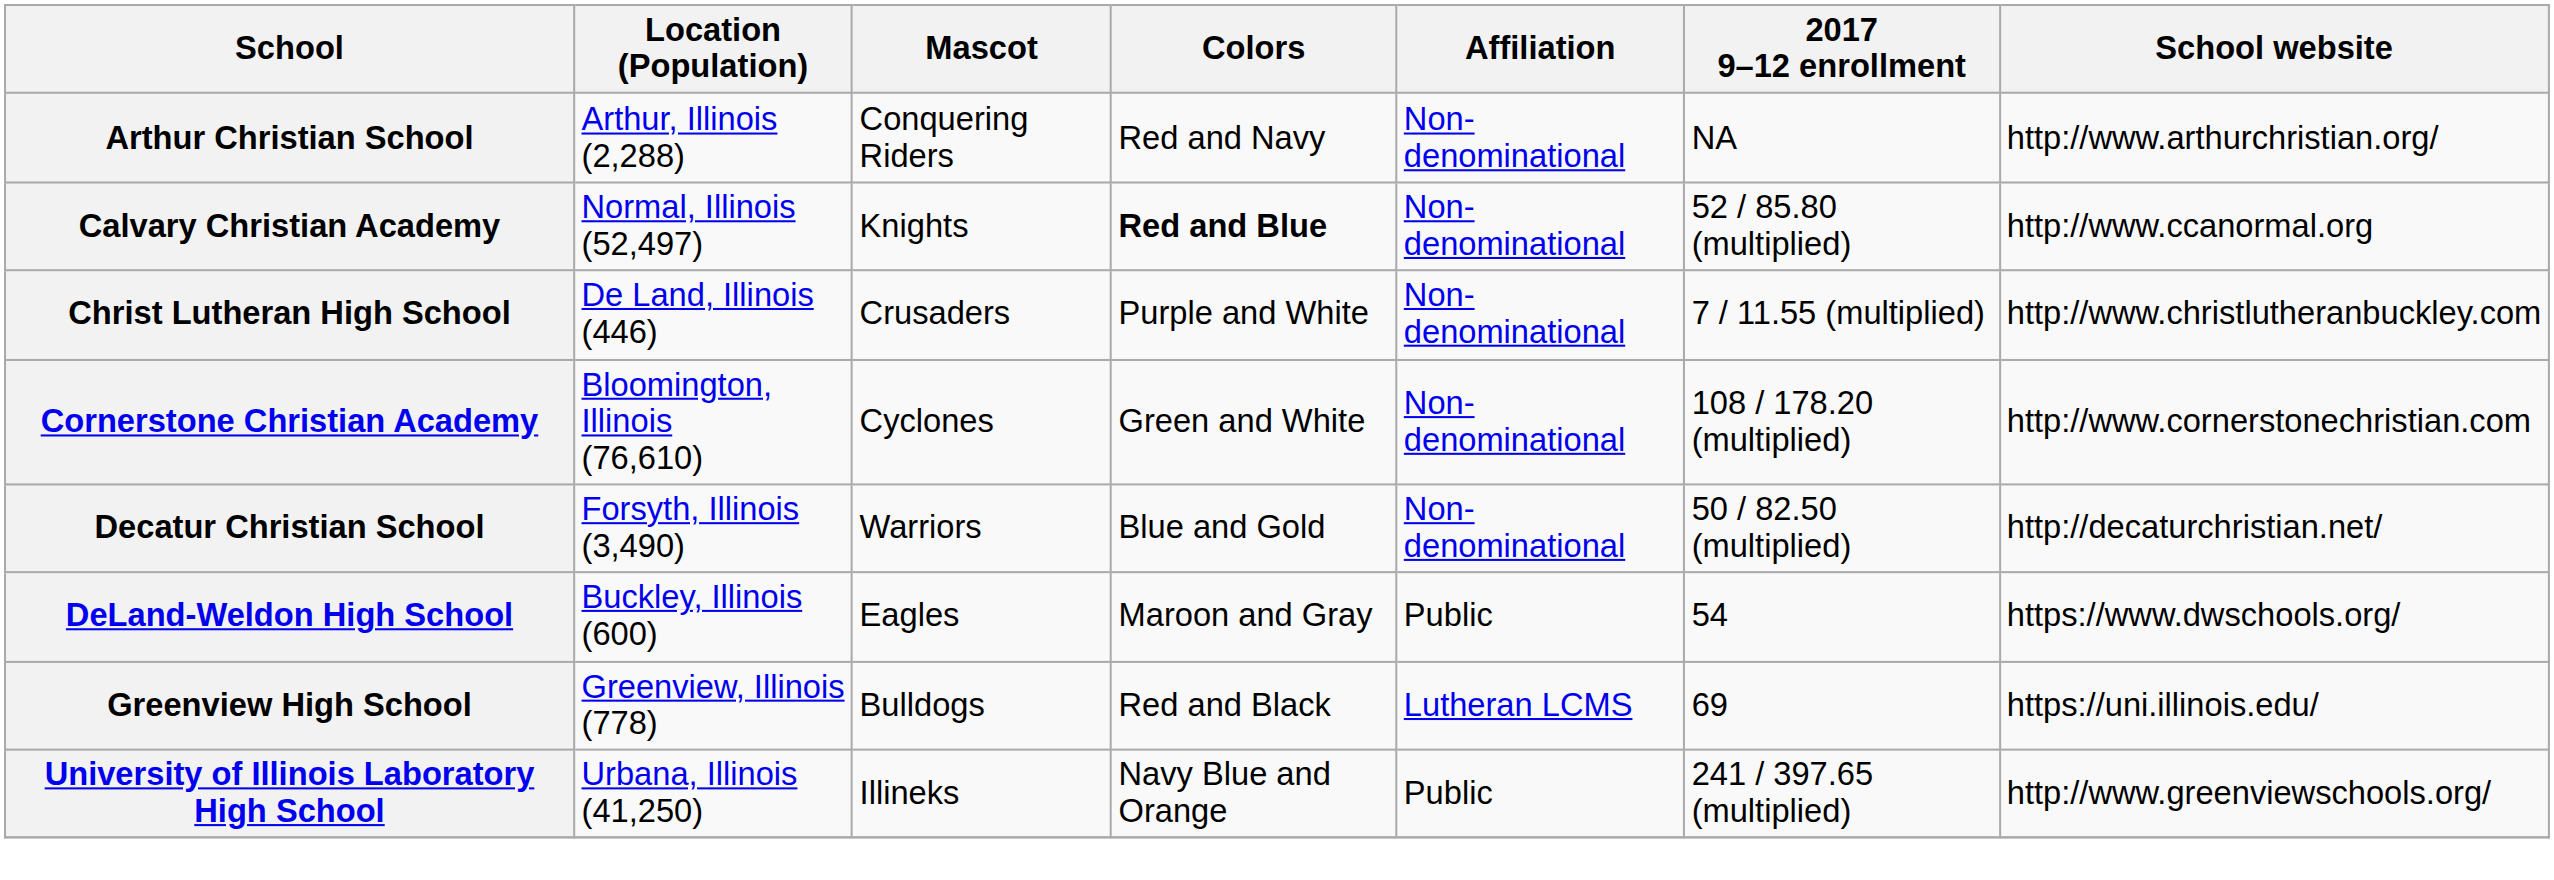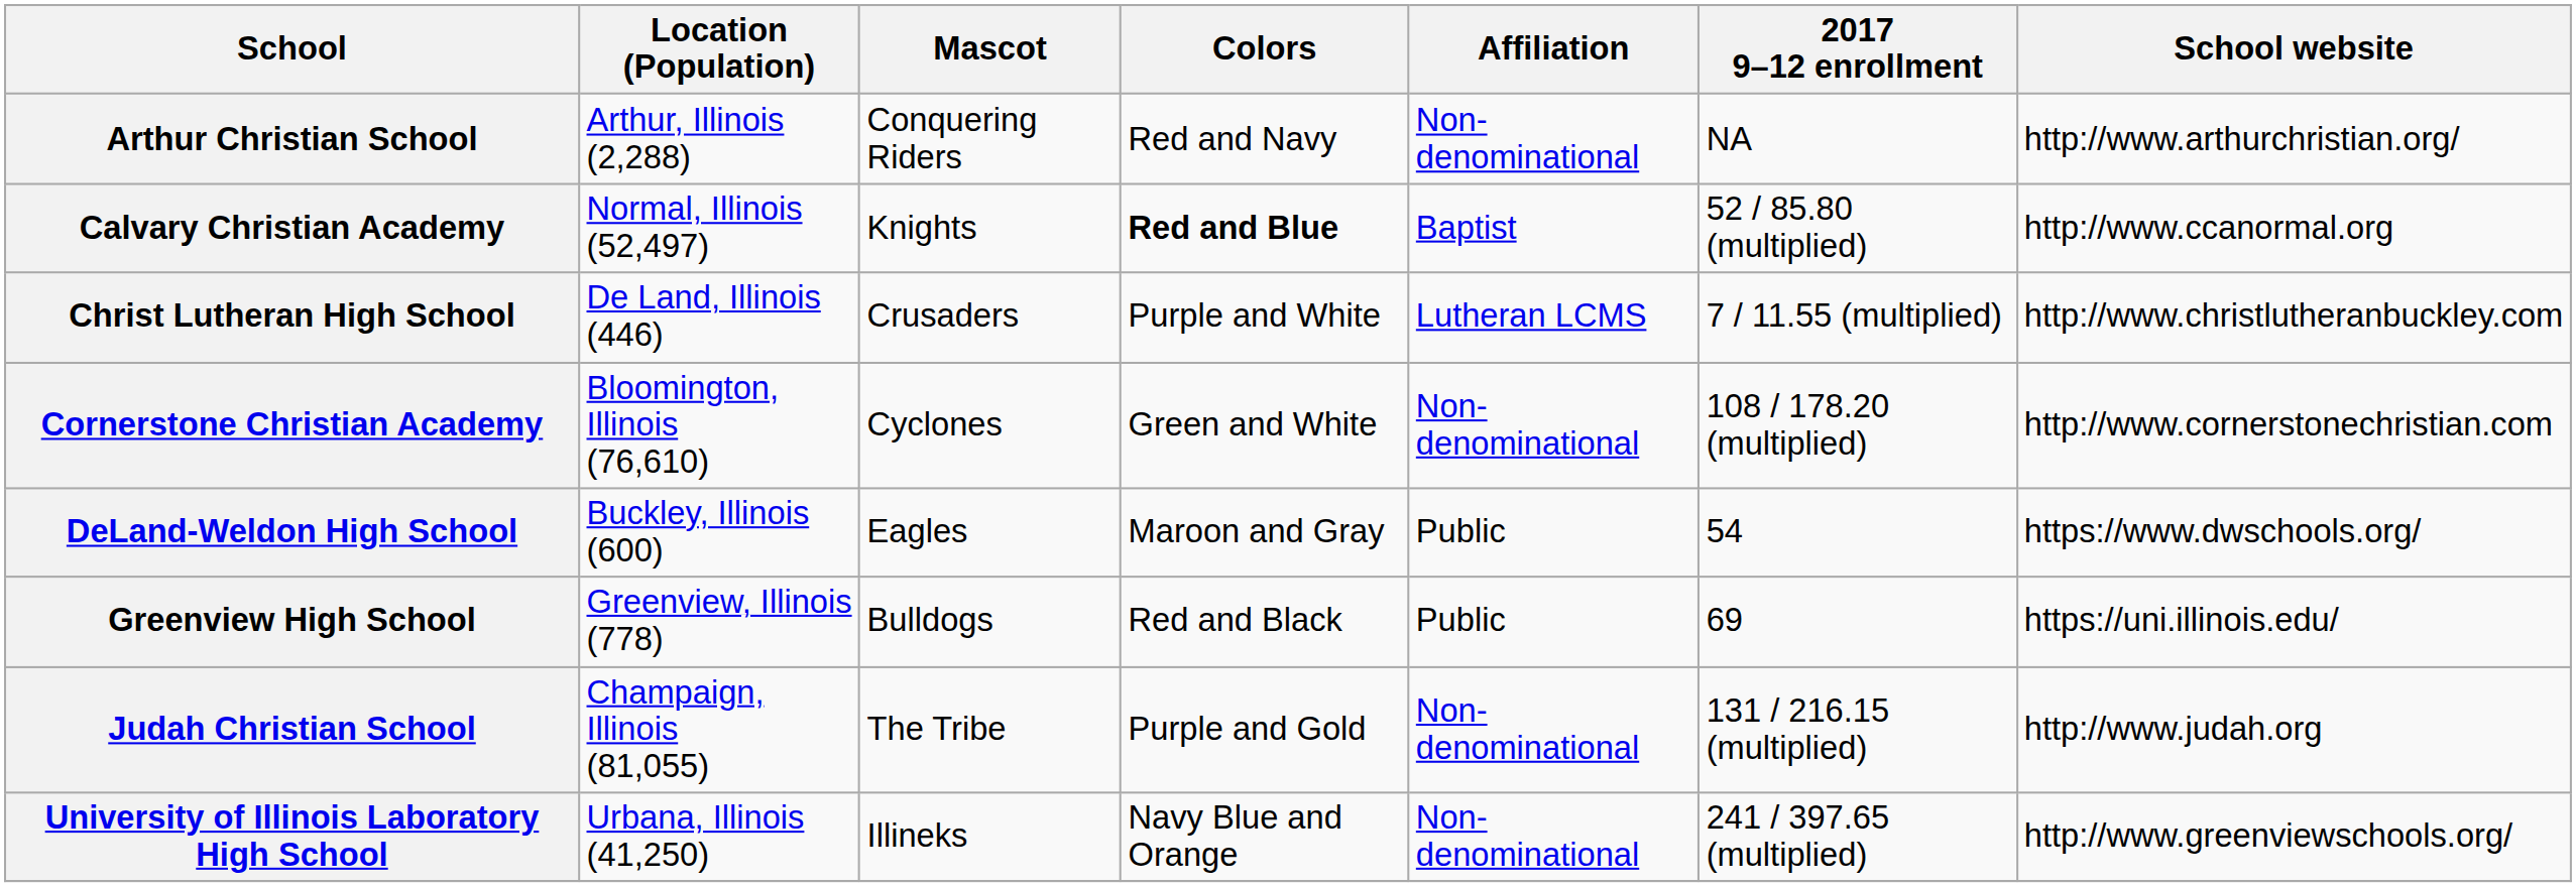Calvary Christian Academy | Affiliation: Non-denominational -> Baptist
Christ Lutheran High School | Affiliation: Non-denominational -> Lutheran LCMS
- row: Decatur Christian School | Forsyth, Illinois (3,490) | Warriors | Blue and Gold | Non-denominational | 50 / 82.50 (multiplied) | http://decaturchristian.net/
Greenview High School | Affiliation: Lutheran LCMS -> Public
+ row: Judah Christian School | Champaign, Illinois (81,055) | The Tribe | Purple and Gold | Non-denominational | 131 / 216.15 (multiplied) | http://www.judah.org
University of Illinois Laboratory High School | Affiliation: Public -> Non-denominational
